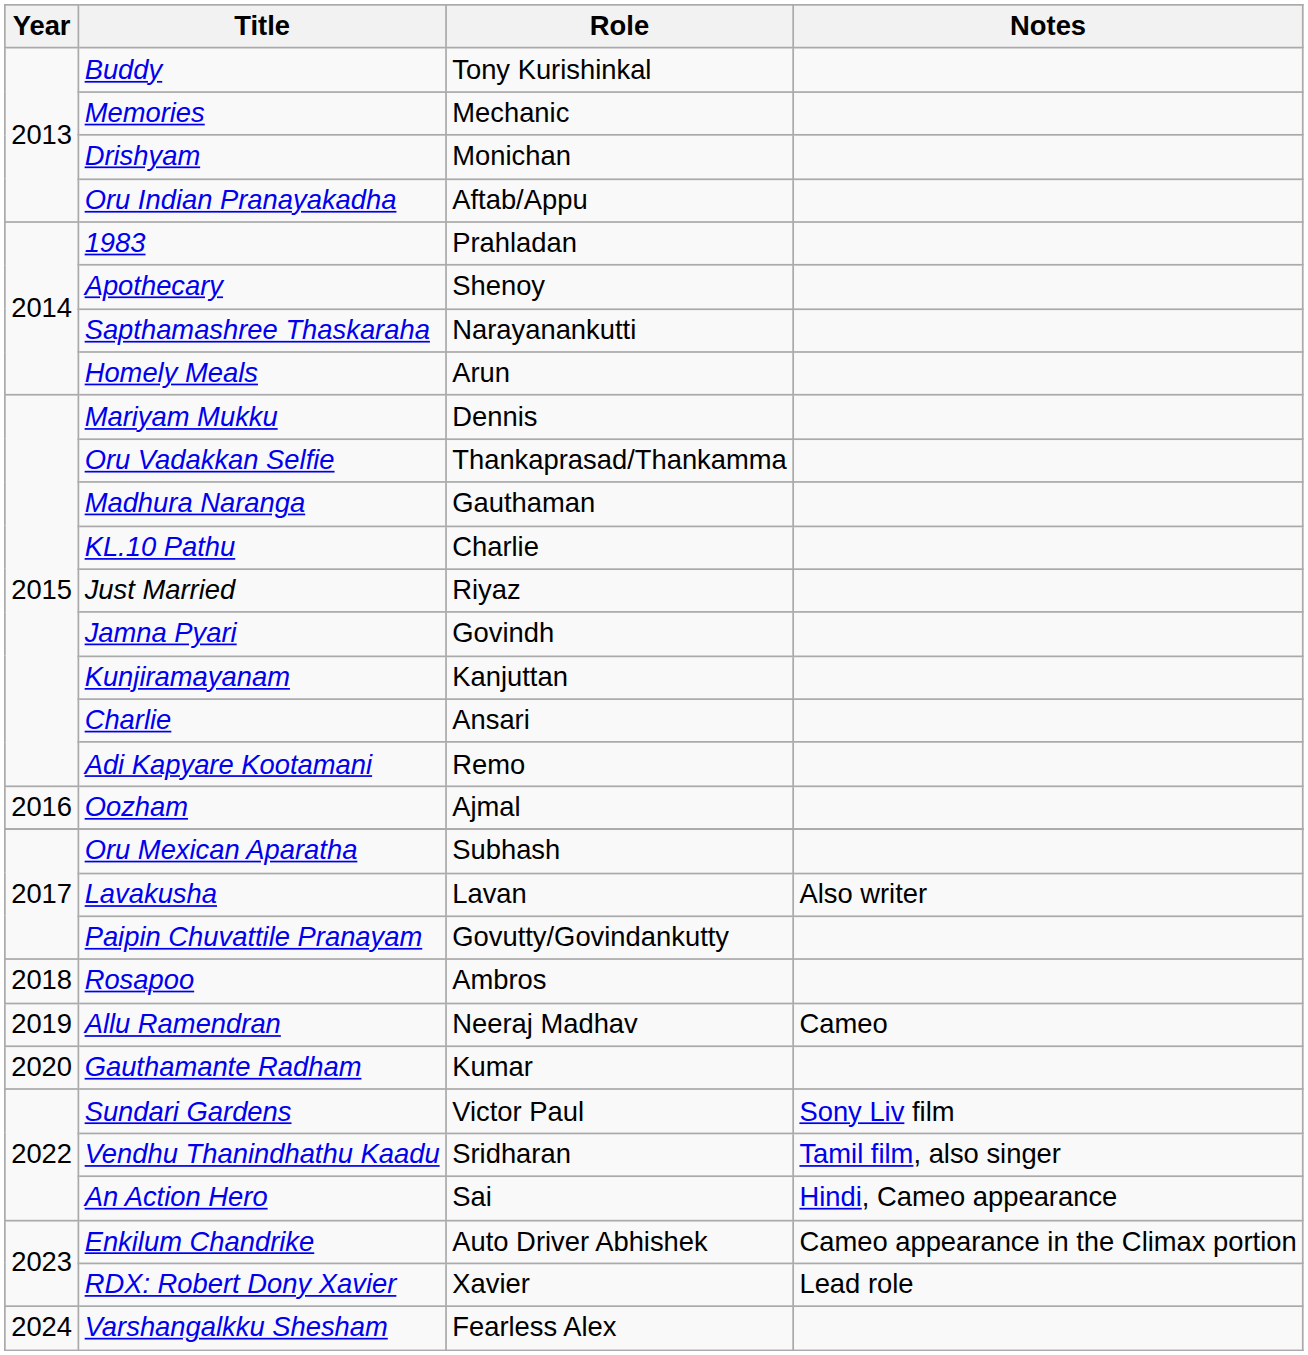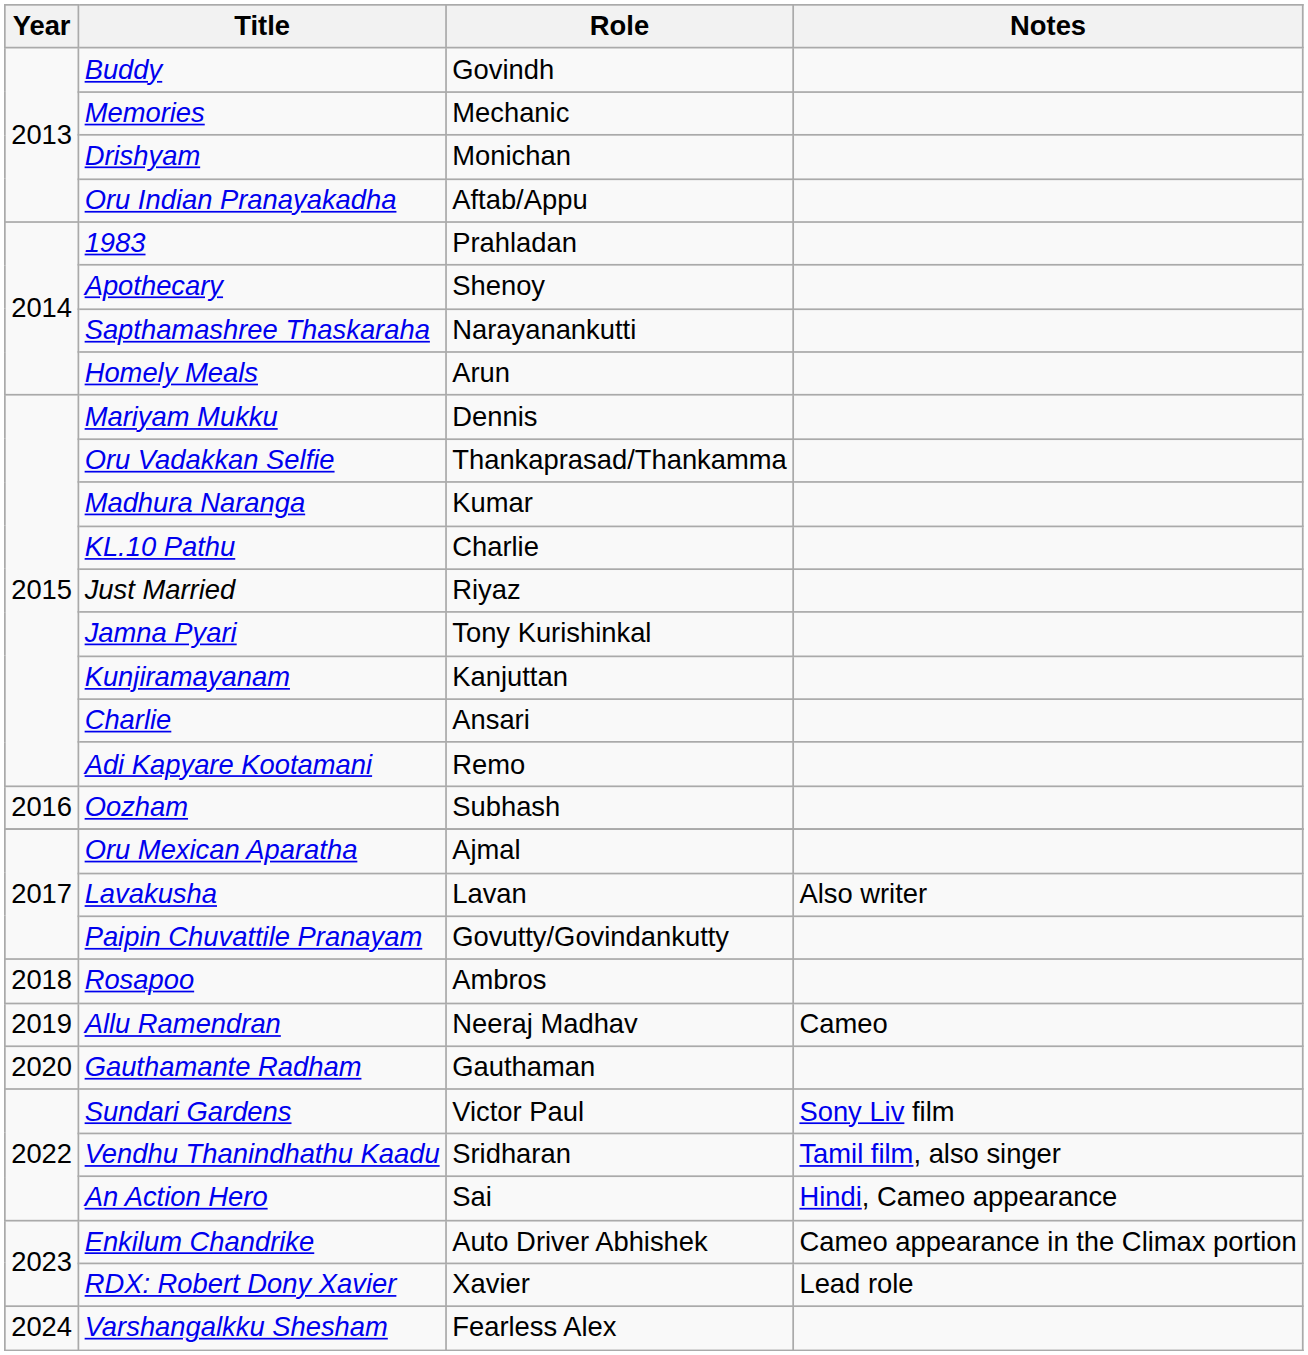Buddy | Role: Tony Kurishinkal -> Govindh
Madhura Naranga | Role: Gauthaman -> Kumar
Jamna Pyari | Role: Govindh -> Tony Kurishinkal
Oozham | Role: Ajmal -> Subhash
Oru Mexican Aparatha | Role: Subhash -> Ajmal
Gauthamante Radham | Role: Kumar -> Gauthaman
